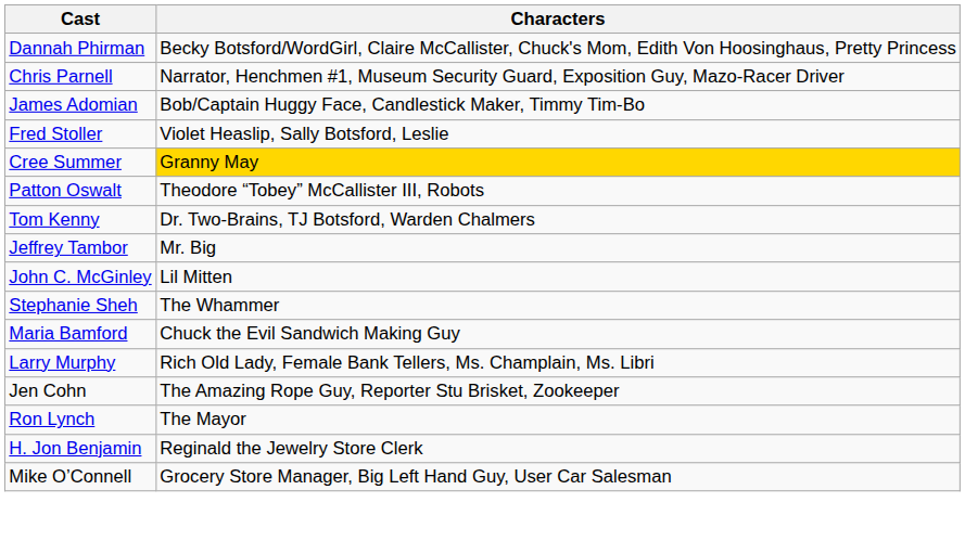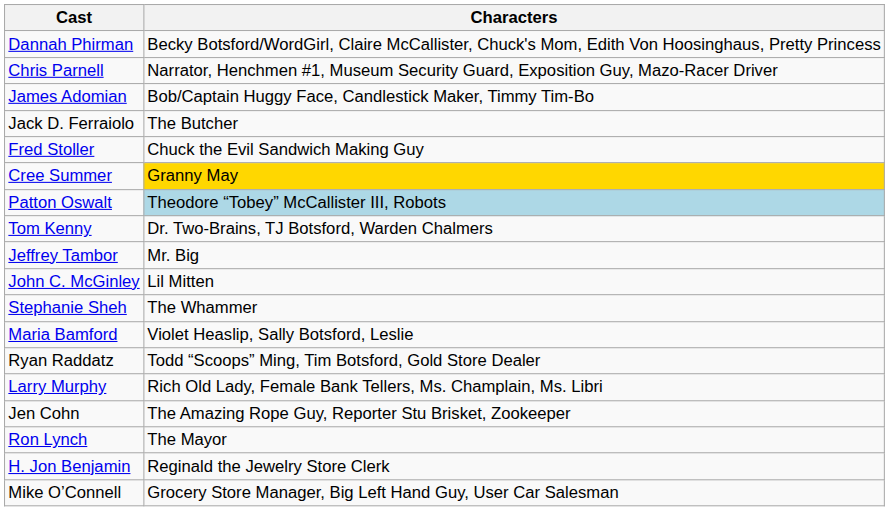+ row: Jack D. Ferraiolo | The Butcher
Fred Stoller | Characters: Violet Heaslip, Sally Botsford, Leslie -> Chuck the Evil Sandwich Making Guy
Patton Oswalt | Characters: no background -> lightblue background
Maria Bamford | Characters: Chuck the Evil Sandwich Making Guy -> Violet Heaslip, Sally Botsford, Leslie
+ row: Ryan Raddatz | Todd “Scoops” Ming, Tim Botsford, Gold Store Dealer
